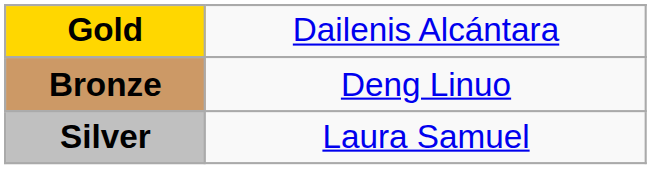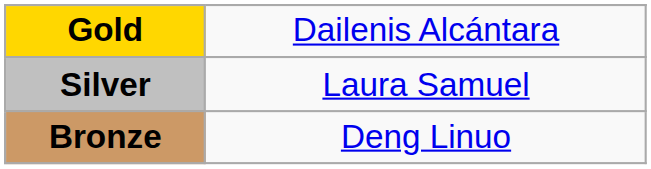rows swapped: Silver <-> Bronze
